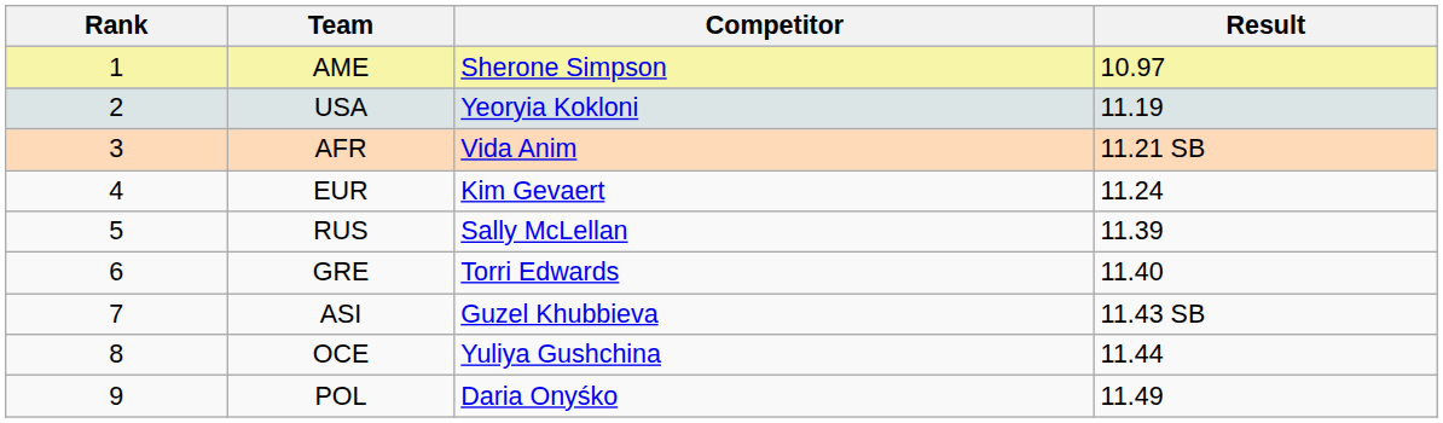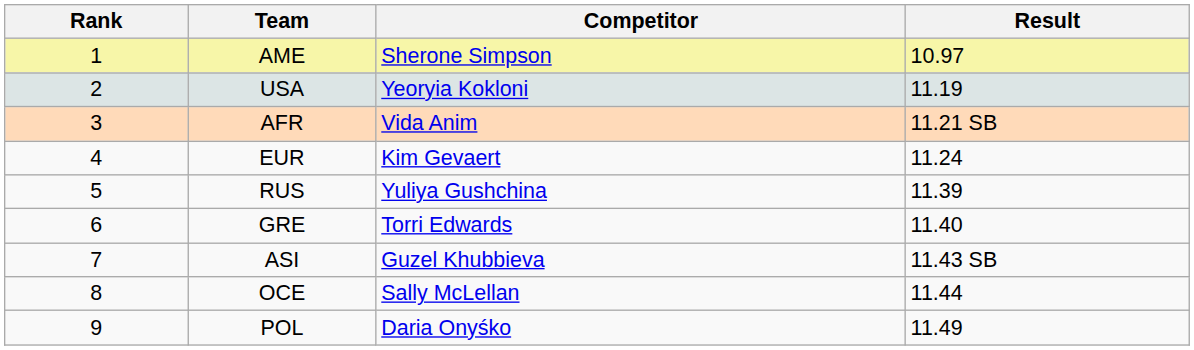RUS | Competitor: Sally McLellan -> Yuliya Gushchina
OCE | Competitor: Yuliya Gushchina -> Sally McLellan
